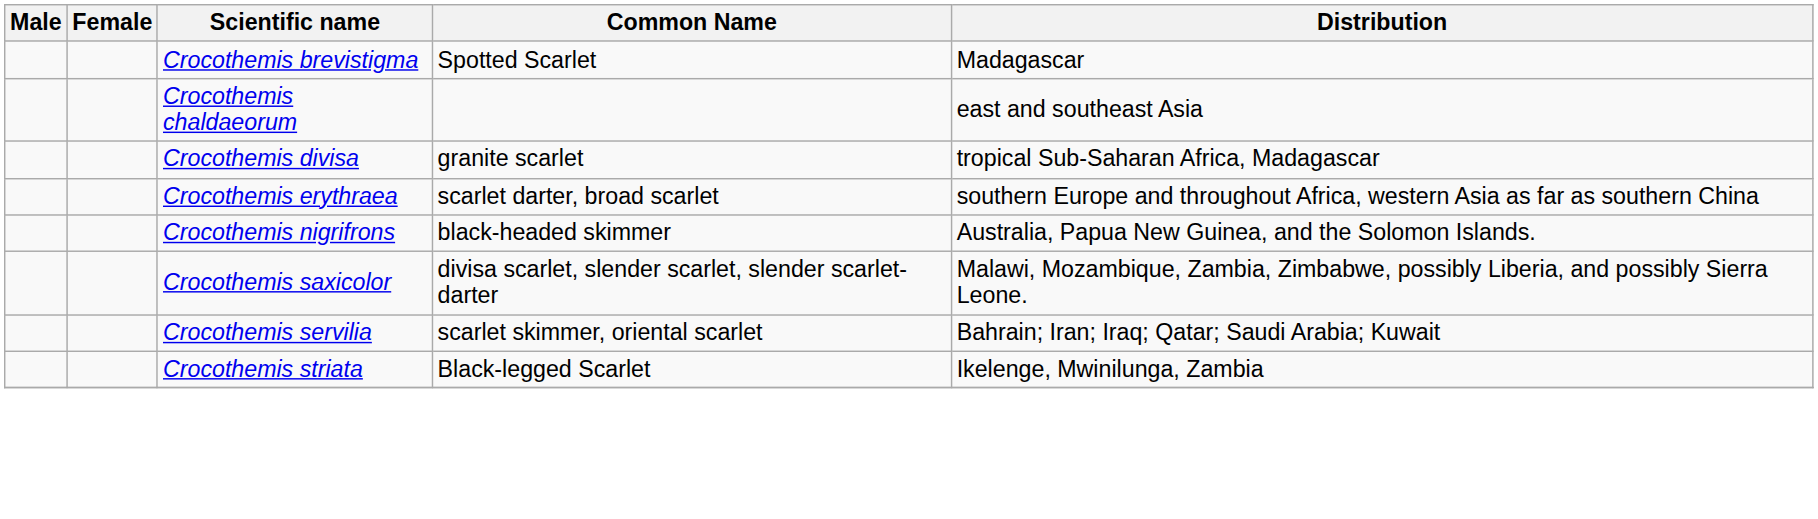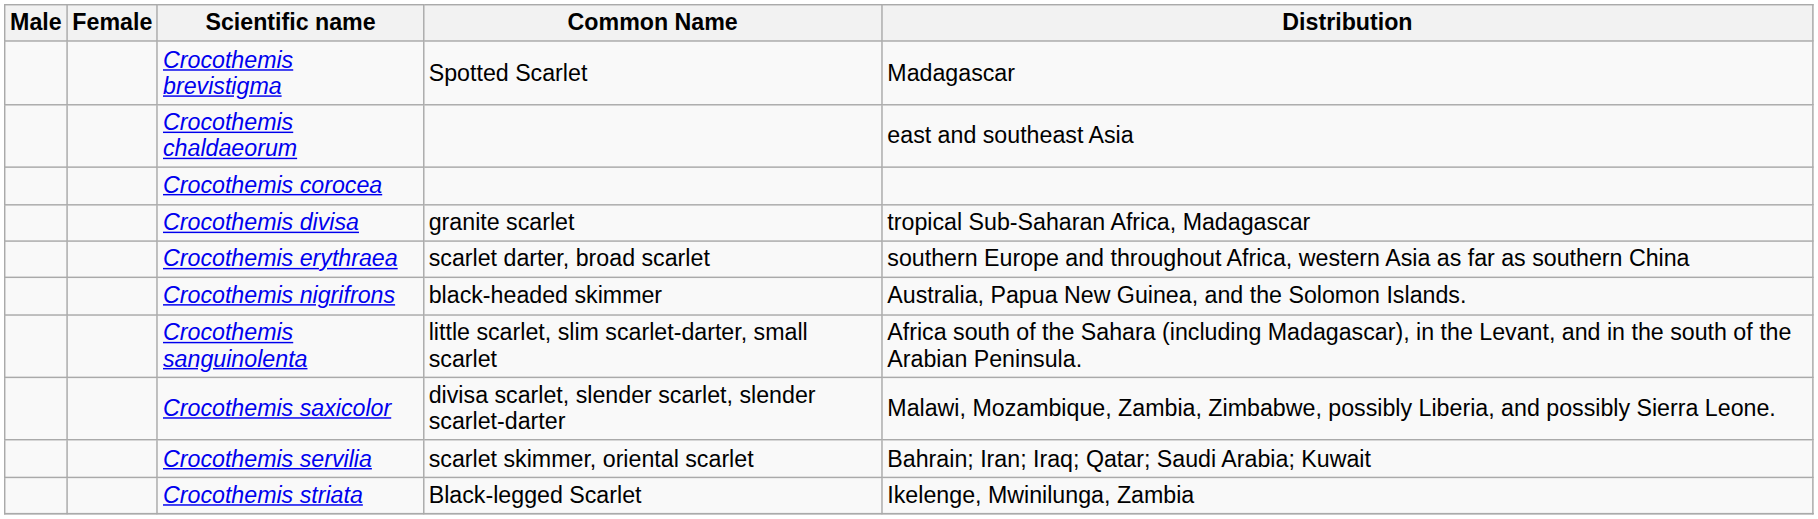+ row: Crocothemis corocea
+ row: Crocothemis sanguinolenta | little scarlet, slim scarlet-darter, small scarlet | Africa south of the Sahara (including Madagascar), in the Levant, and in the south of the Arabian Peninsula.
